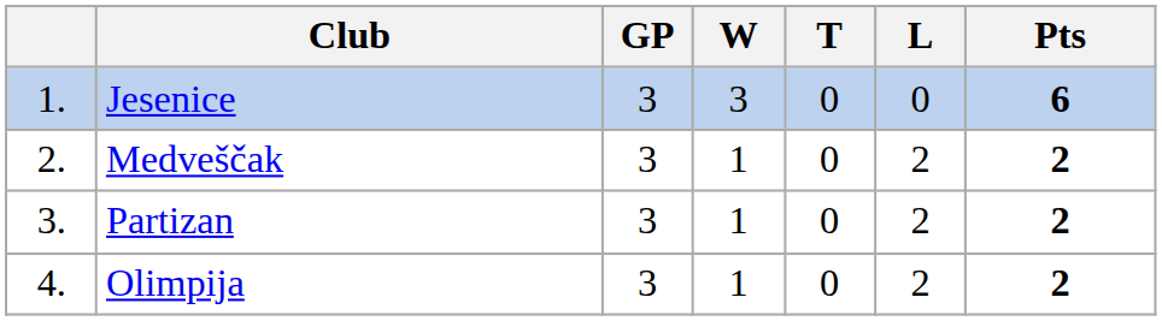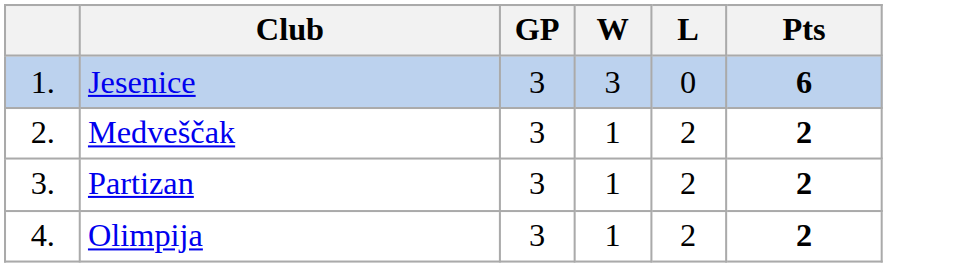- column: T | 0 | 0 | 0 | 0
